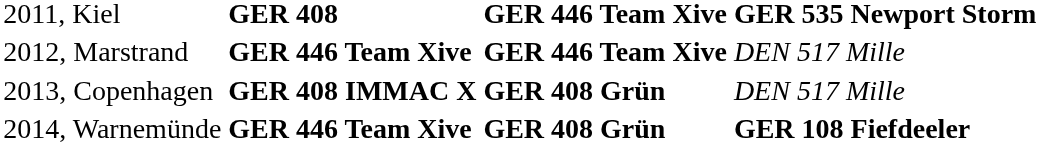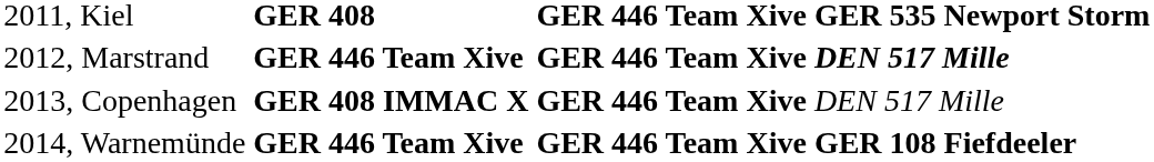2012, Marstrand | column 4: normal -> bold
2013, Copenhagen | column 3: GER 408 Grün -> GER 446 Team Xive
2014, Warnemünde | column 3: GER 408 Grün -> GER 446 Team Xive
